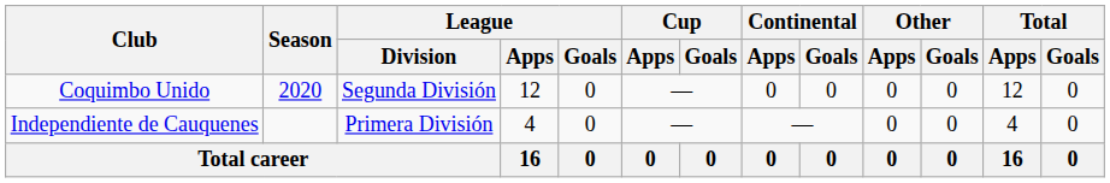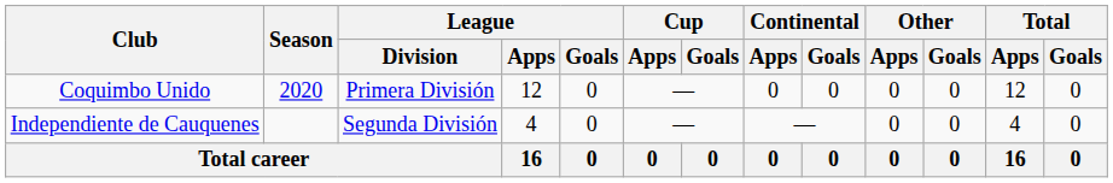Coquimbo Unido | League / Division: Segunda División -> Primera División
Independiente de Cauquenes | League / Division: Primera División -> Segunda División
